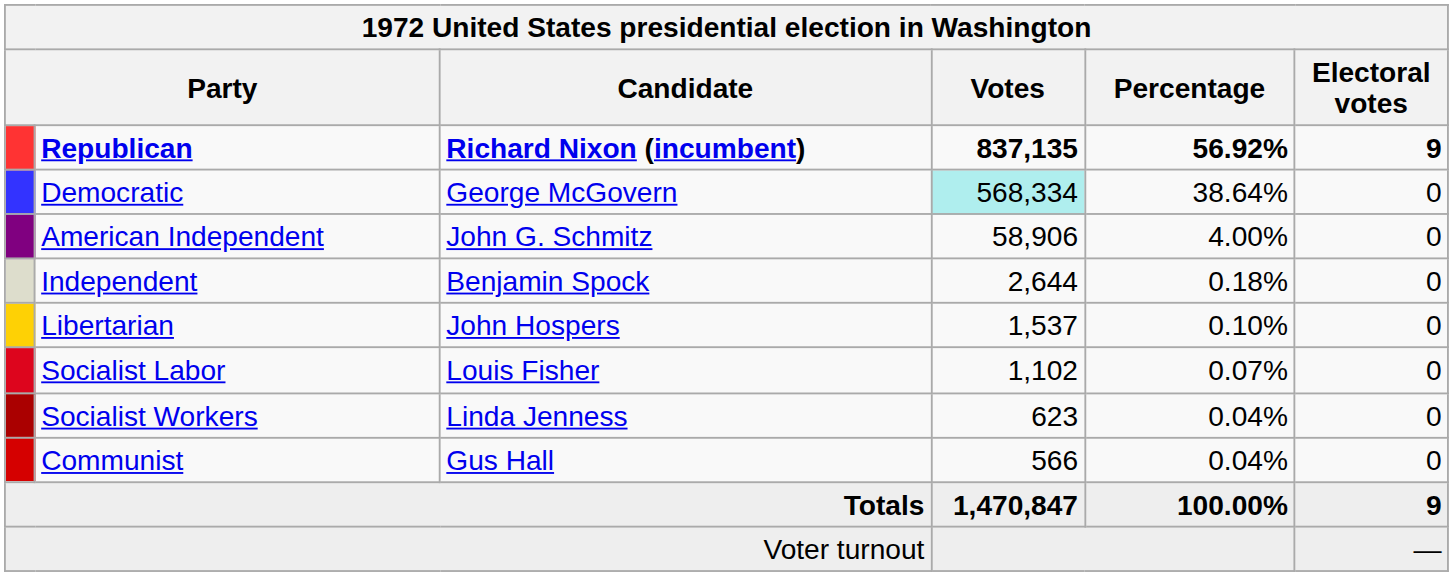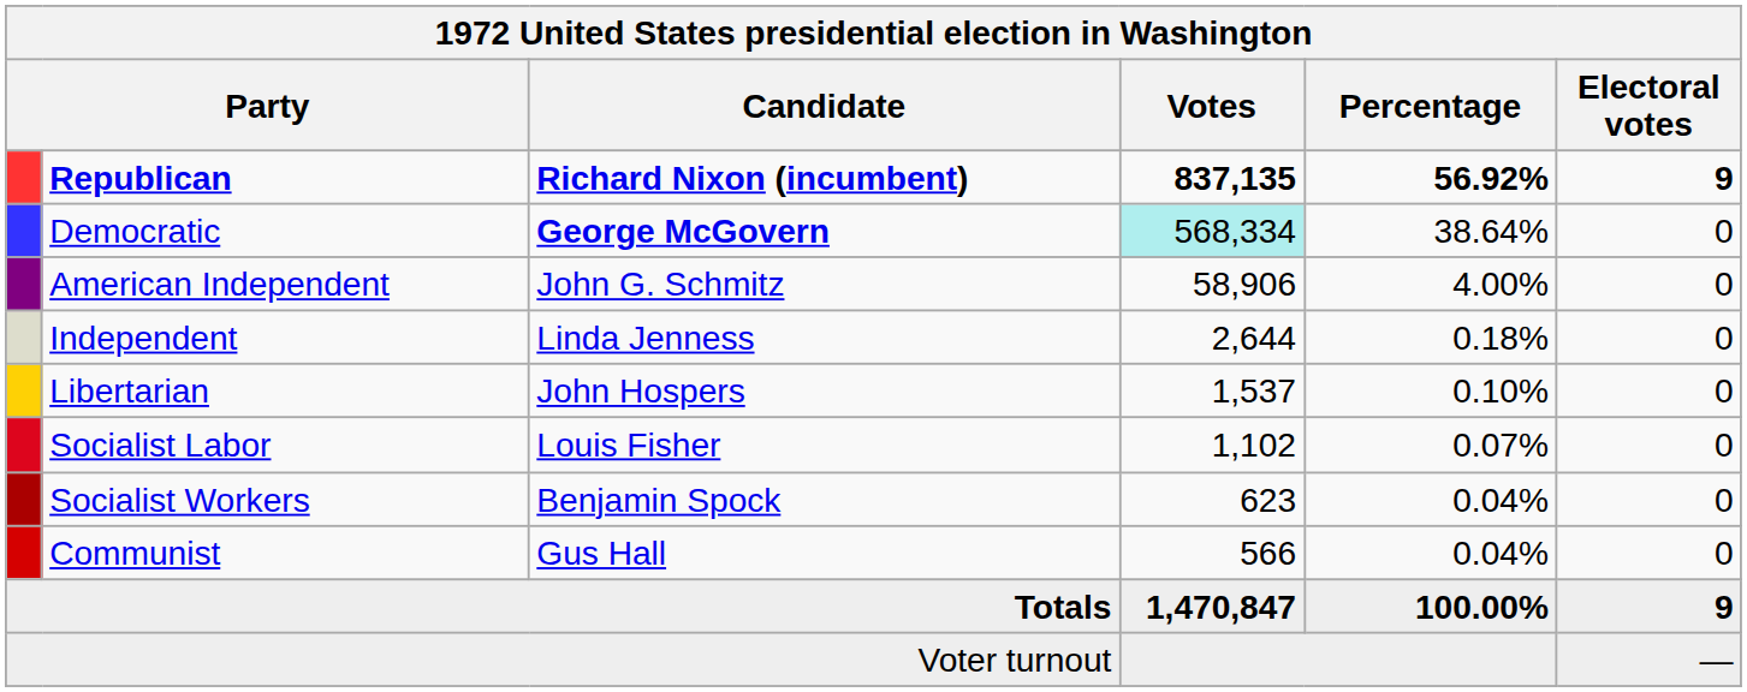Democratic | Candidate: normal -> bold
Independent | Candidate: Benjamin Spock -> Linda Jenness
Socialist Workers | Candidate: Linda Jenness -> Benjamin Spock
